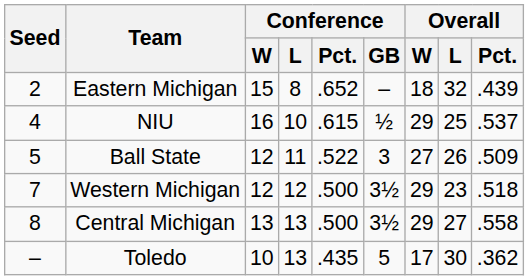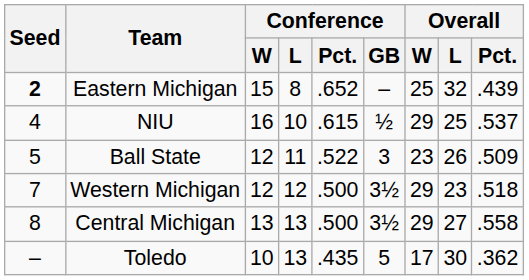Eastern Michigan | Seed: normal -> bold
Eastern Michigan | Overall / W: 18 -> 25
Ball State | Overall / W: 27 -> 23
